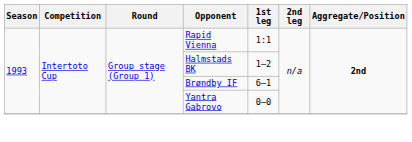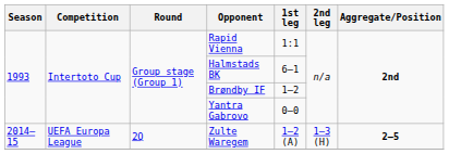Halmstads BK | 1st leg: 1–2 -> 6–1
Brøndby IF | 1st leg: 6–1 -> 1–2
+ row: 2014–15 | UEFA Europa League | 2Q | Zulte Waregem | 1–2 (A) | 1–3 (H) | 2–5
